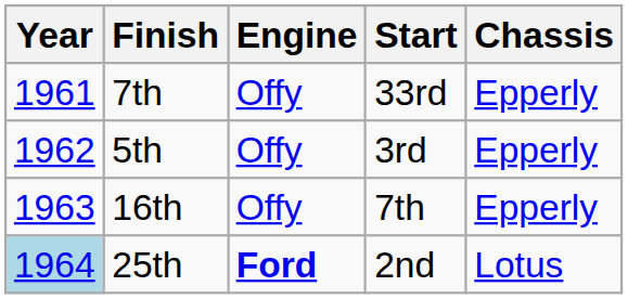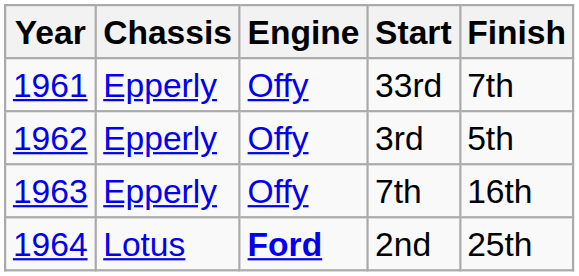columns swapped: Chassis <-> Finish
2nd | Year: lightblue background -> no background
